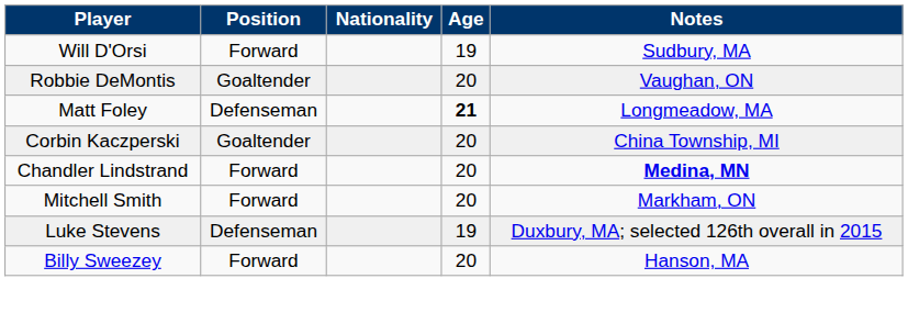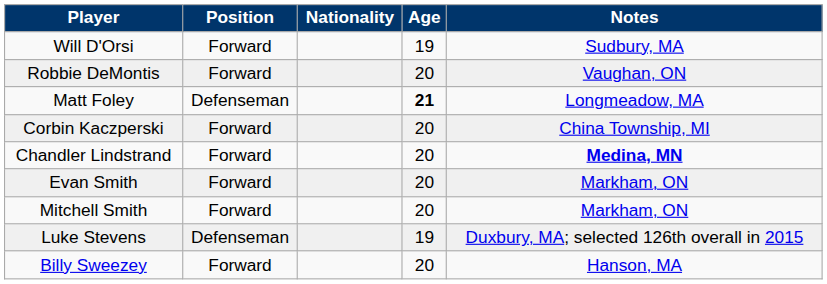Robbie DeMontis | Position: Goaltender -> Forward
Corbin Kaczperski | Position: Goaltender -> Forward
+ row: Evan Smith | Forward | 20 | Markham, ON
